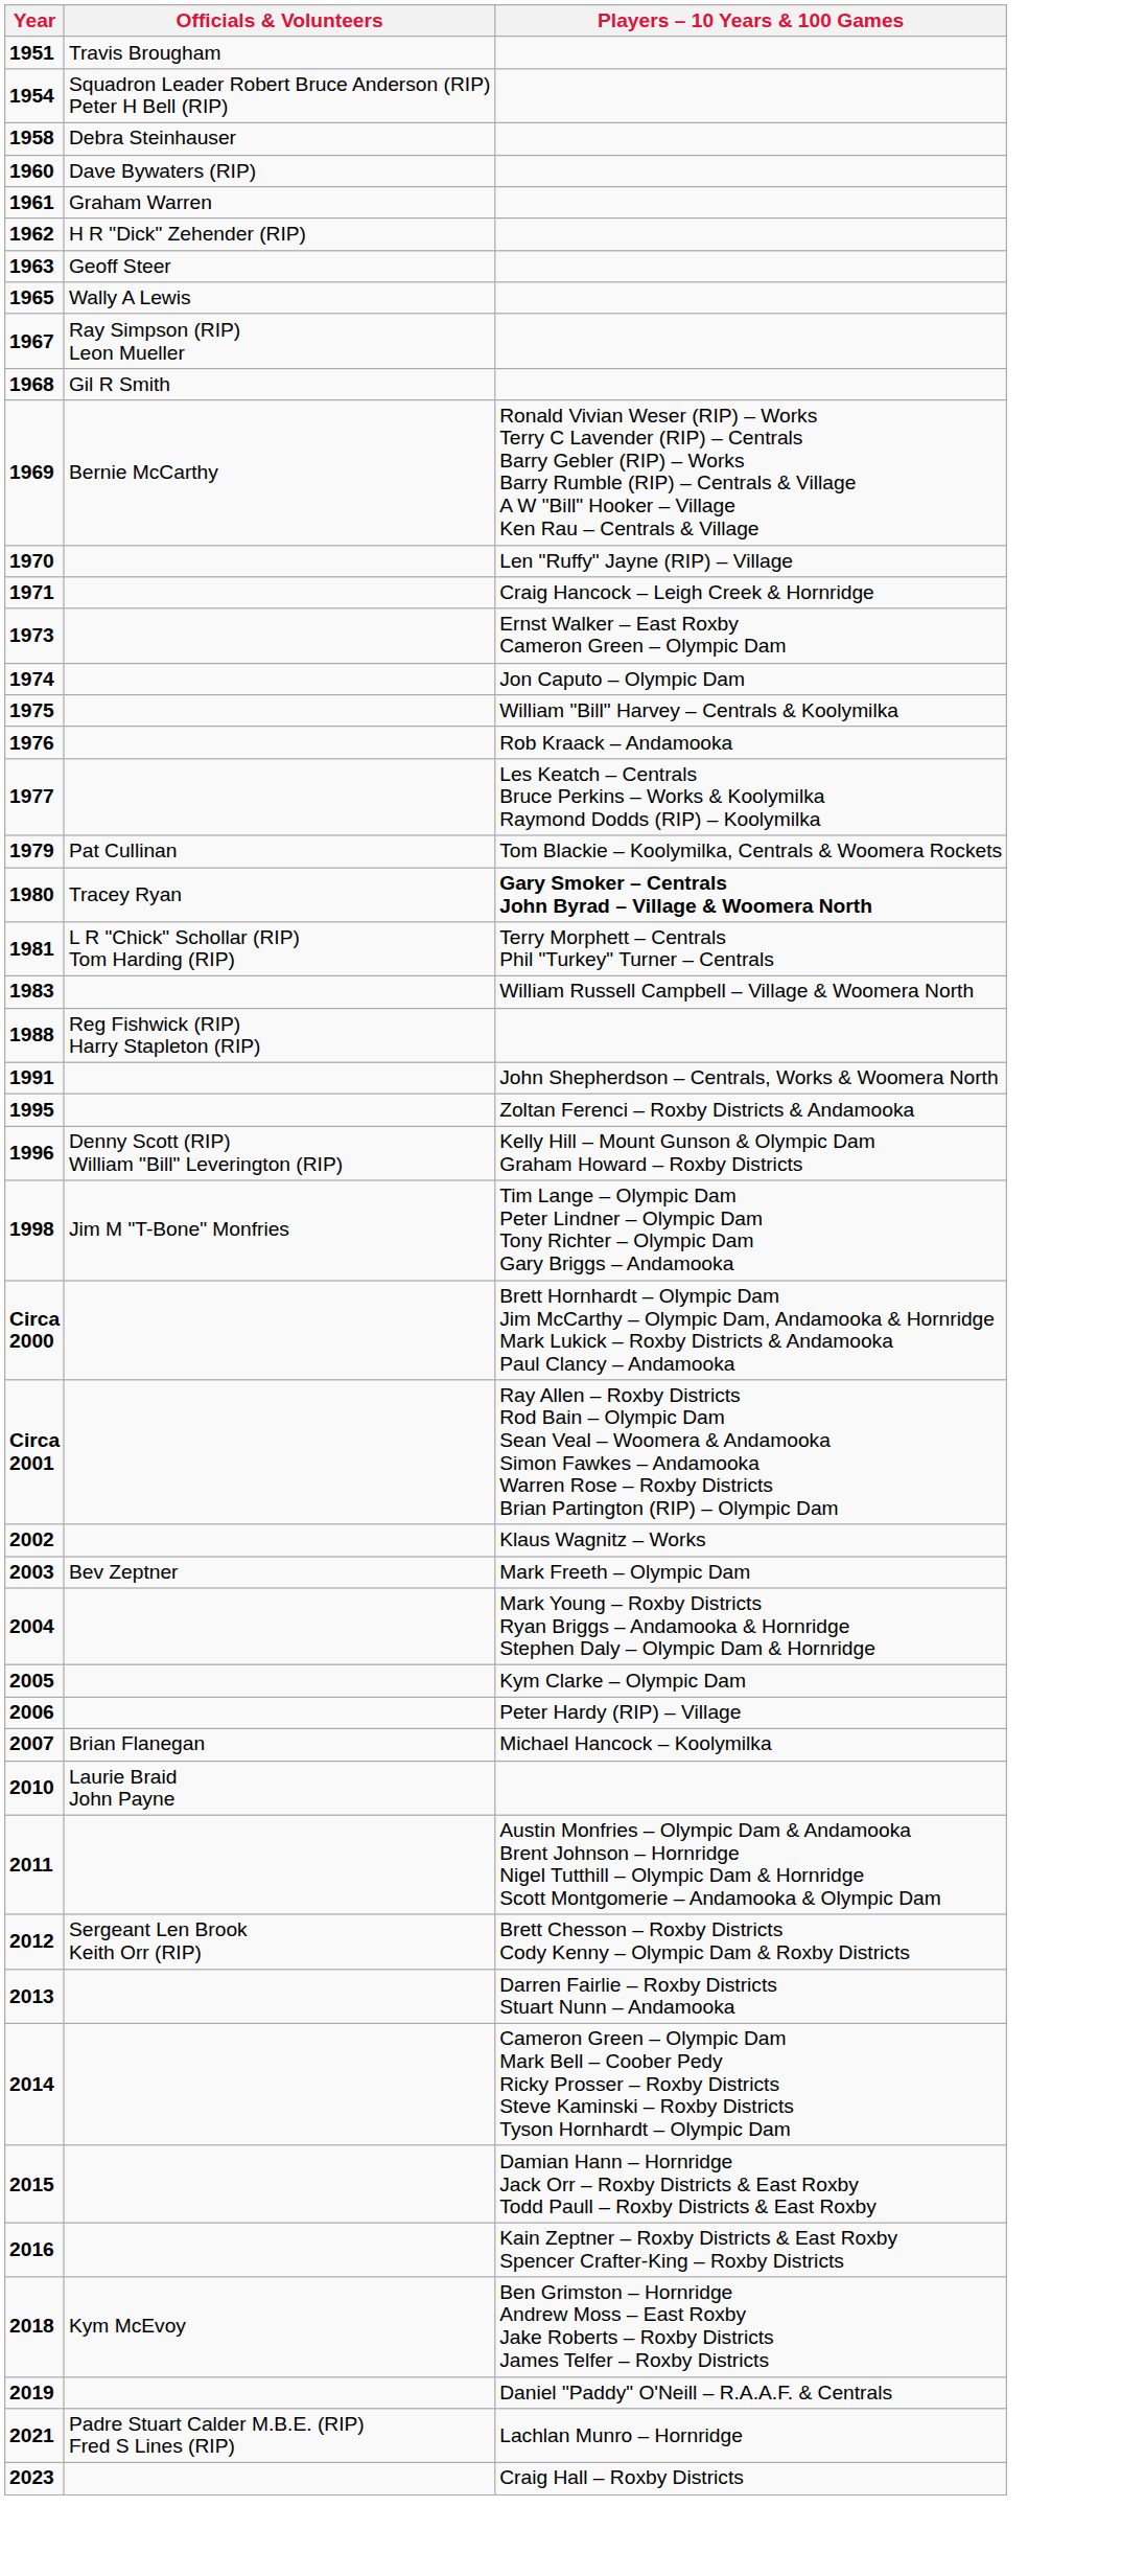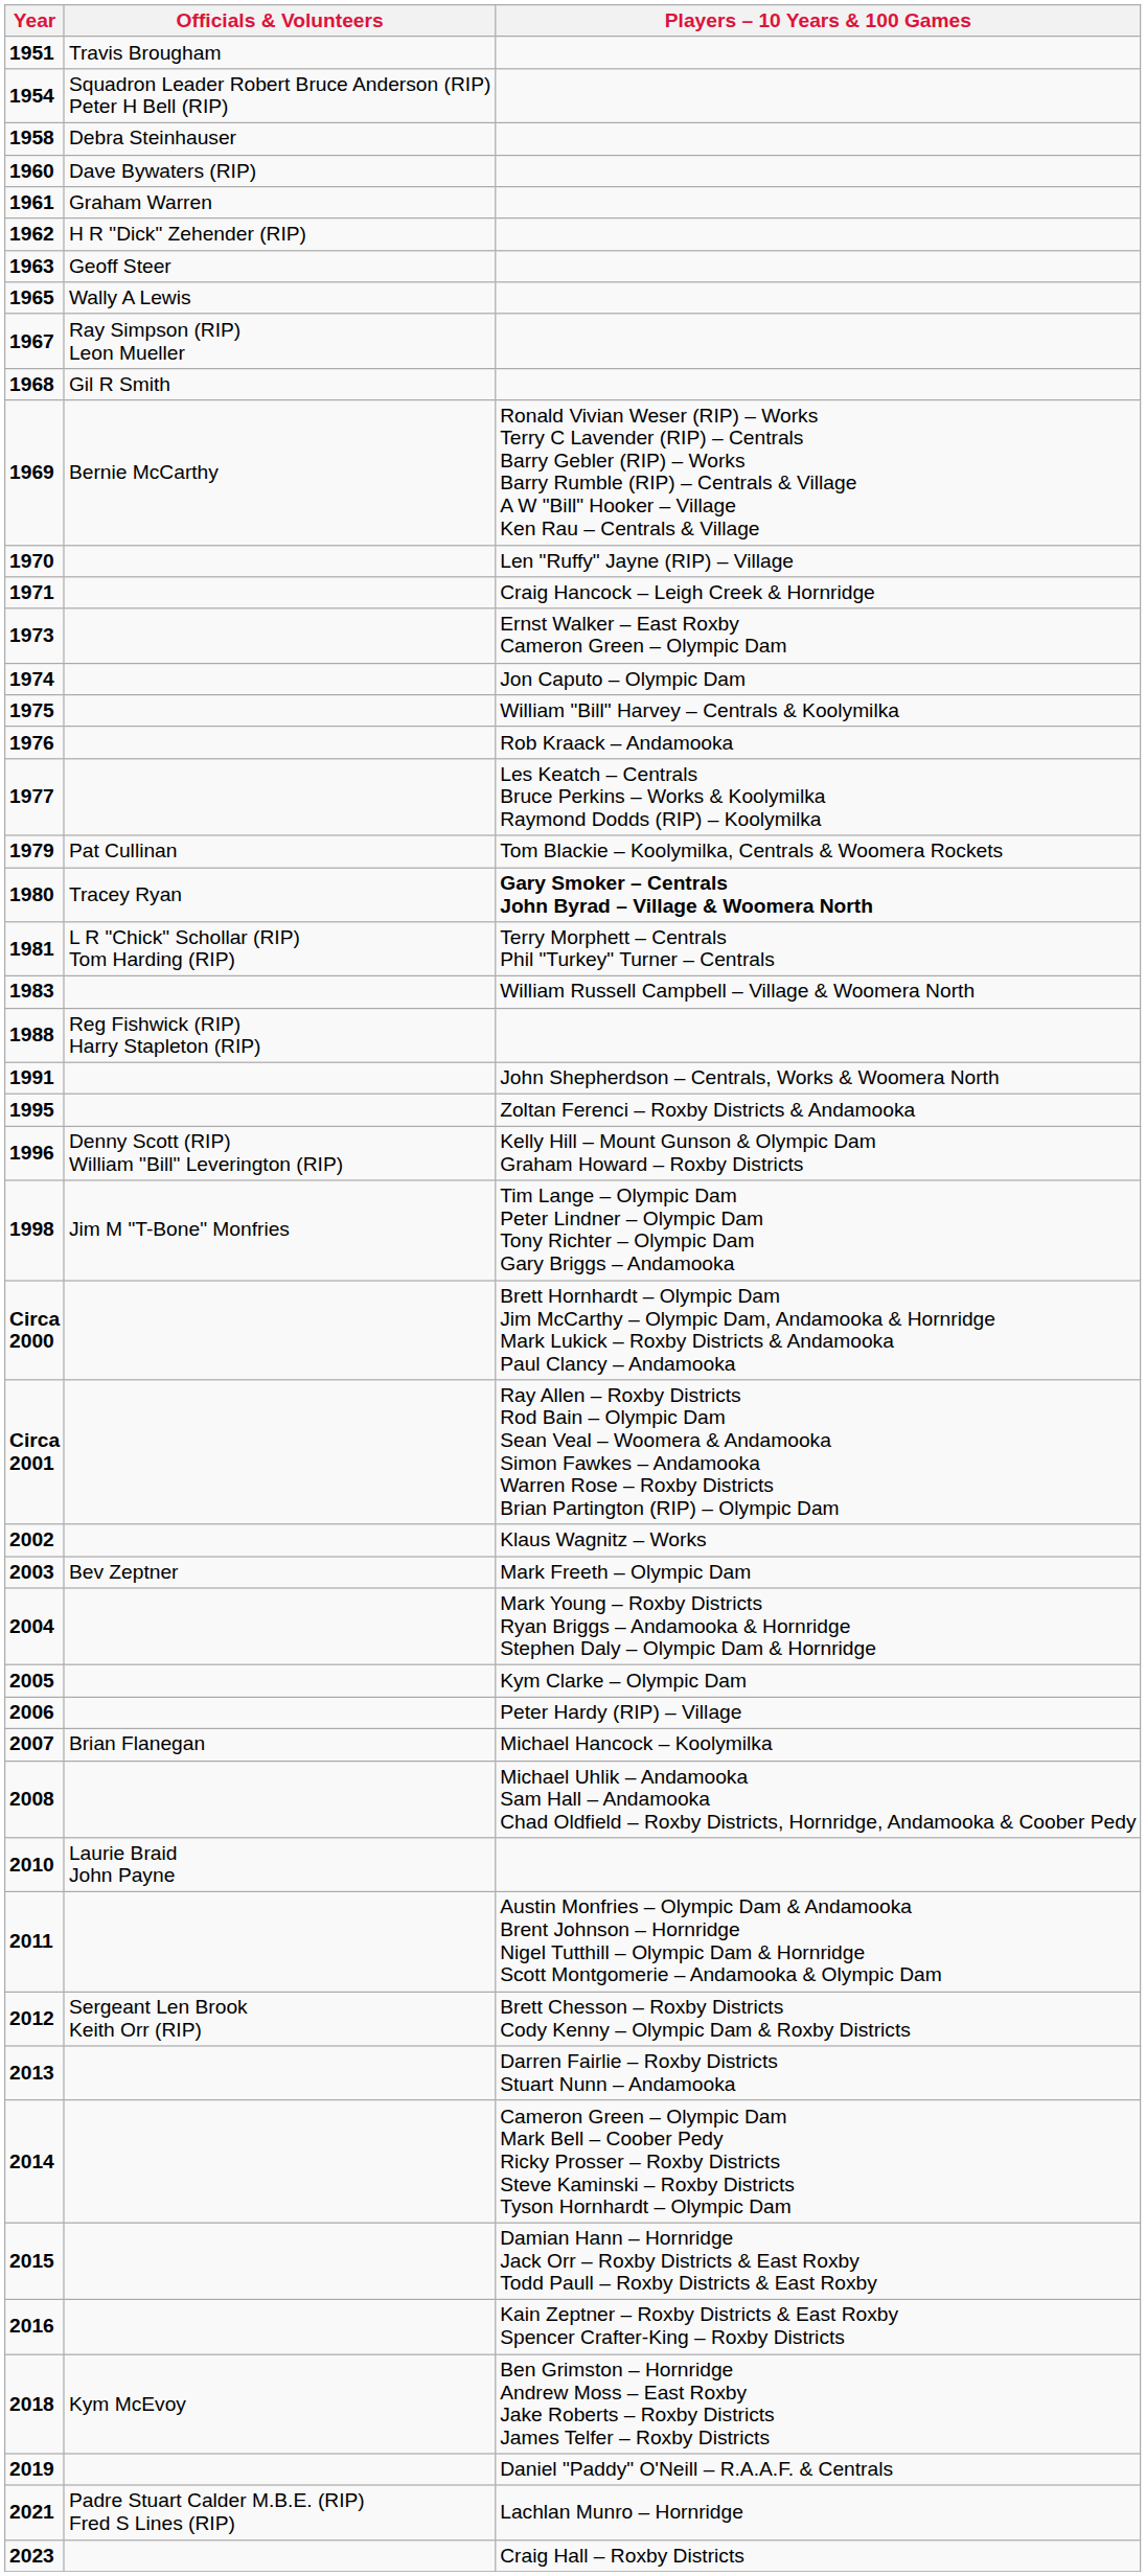+ row: 2008 | Michael Uhlik – Andamooka Sam Hall – Andamooka Chad Oldfield – Roxby Districts, Hornridge, Andamooka & Coober Pedy
